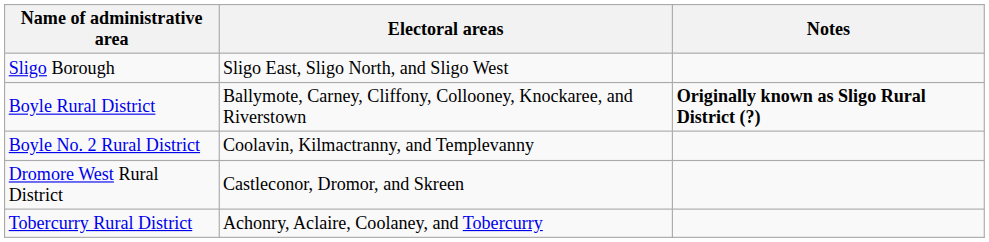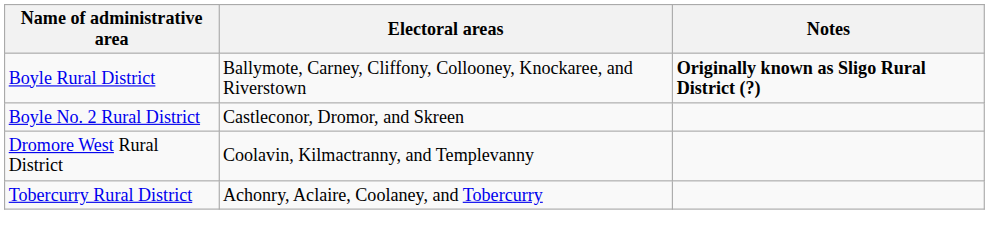- row: Sligo Borough | Sligo East, Sligo North, and Sligo West
Boyle No. 2 Rural District | Electoral areas: Coolavin, Kilmactranny, and Templevanny -> Castleconor, Dromor, and Skreen
Dromore West Rural District | Electoral areas: Castleconor, Dromor, and Skreen -> Coolavin, Kilmactranny, and Templevanny
